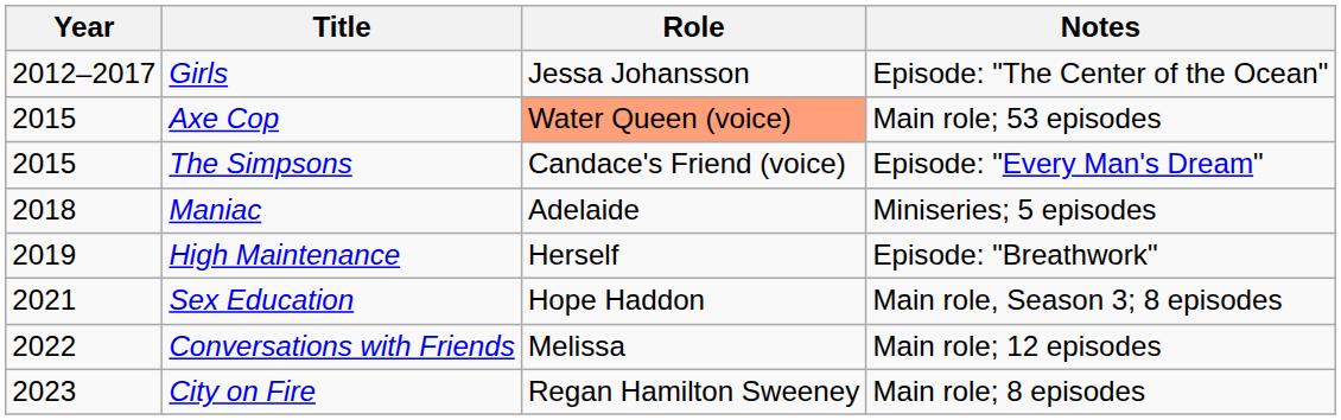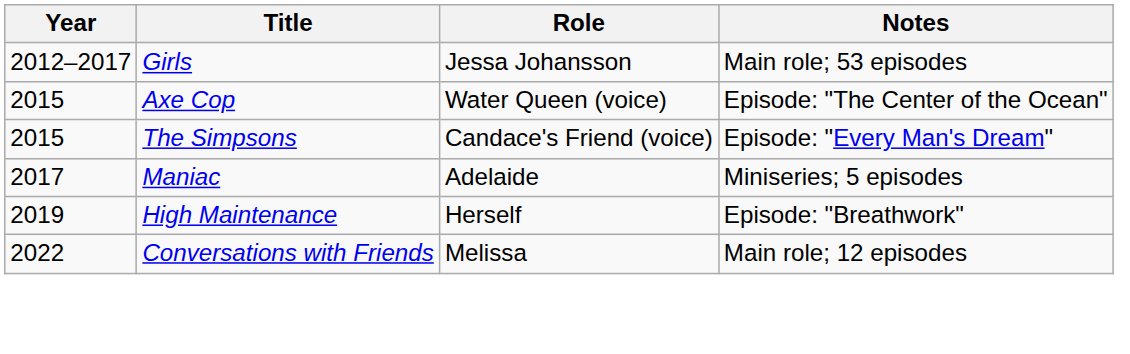Girls | Notes: Episode: "The Center of the Ocean" -> Main role; 53 episodes
Axe Cop | Role: lightsalmon background -> no background
Axe Cop | Notes: Main role; 53 episodes -> Episode: "The Center of the Ocean"
Maniac | Year: 2018 -> 2017
- row: 2021 | Sex Education | Hope Haddon | Main role, Season 3; 8 episodes
- row: 2023 | City on Fire | Regan Hamilton Sweeney | Main role; 8 episodes
